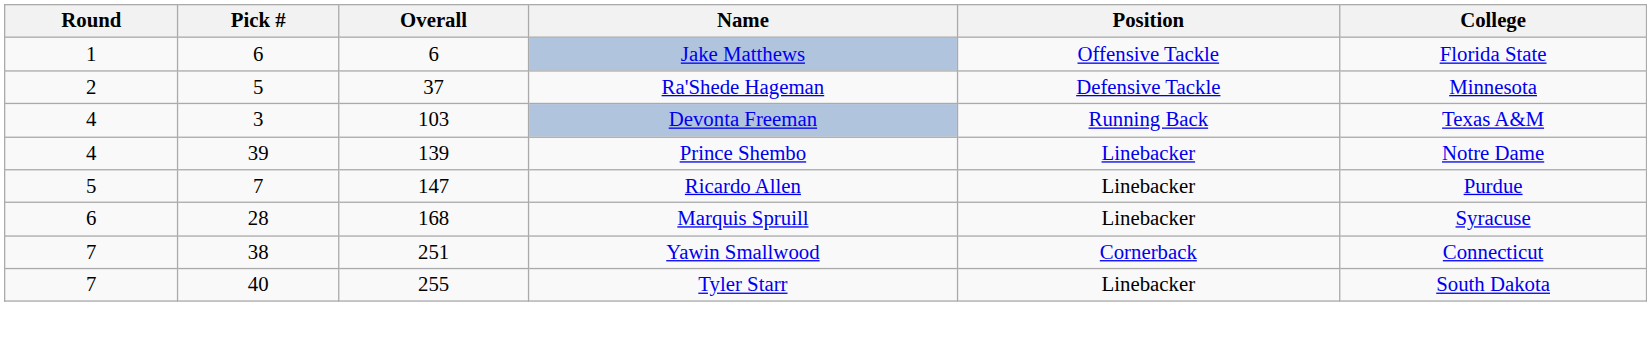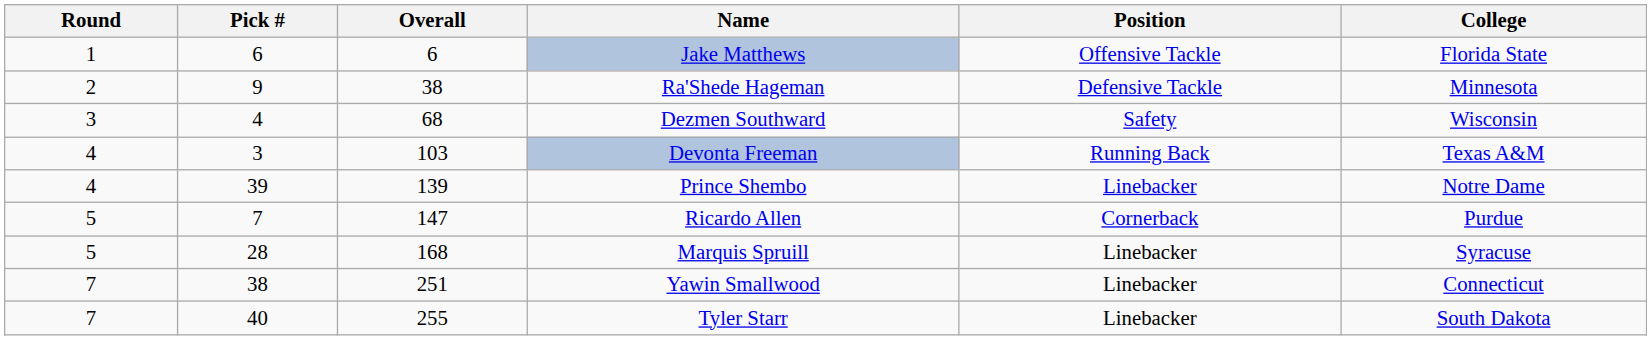Ra'Shede Hageman | Pick #: 5 -> 9
Ra'Shede Hageman | Overall: 37 -> 38
+ row: 3 | 4 | 68 | Dezmen Southward | Safety | Wisconsin
Ricardo Allen | Position: Linebacker -> Cornerback
Marquis Spruill | Round: 6 -> 5
Yawin Smallwood | Position: Cornerback -> Linebacker
